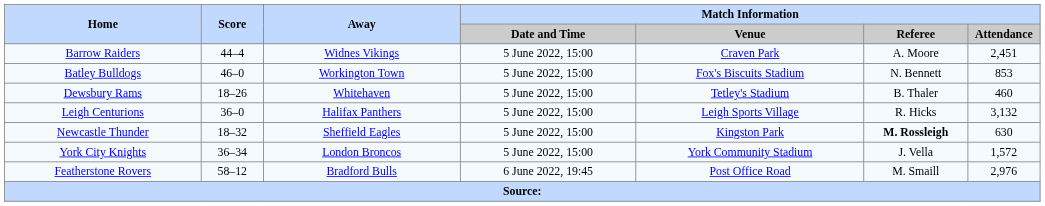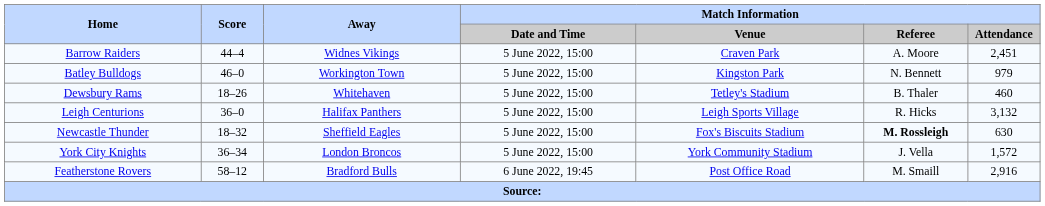Batley Bulldogs | Match Information / Venue: Fox's Biscuits Stadium -> Kingston Park
Batley Bulldogs | Match Information / Attendance: 853 -> 979
Newcastle Thunder | Match Information / Venue: Kingston Park -> Fox's Biscuits Stadium
Featherstone Rovers | Match Information / Attendance: 2,976 -> 2,916
